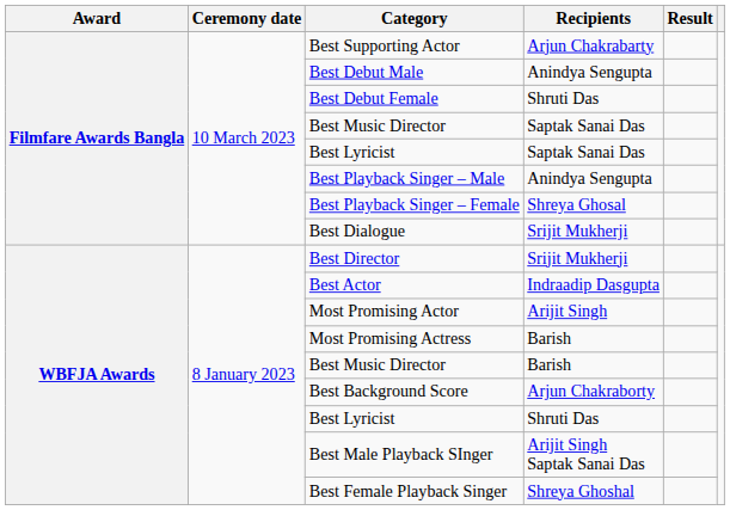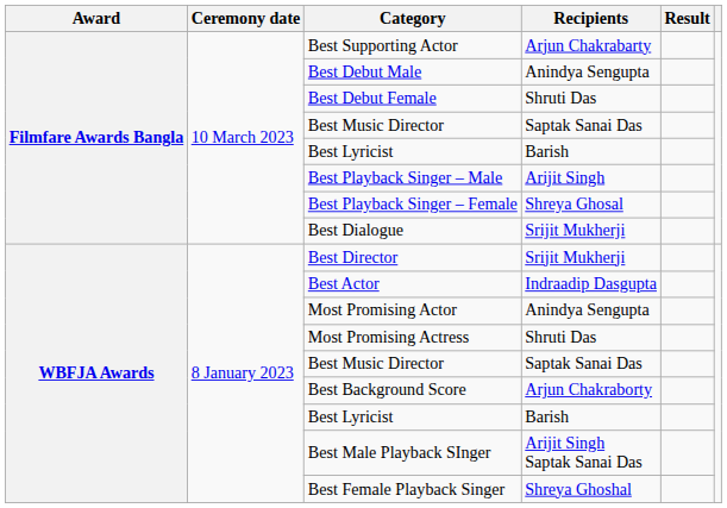Filmfare Awards Bangla / Best Lyricist | Recipients: Saptak Sanai Das -> Barish
Best Playback Singer – Male | Recipients: Anindya Sengupta -> Arijit Singh
Most Promising Actor | Recipients: Arijit Singh -> Anindya Sengupta
Most Promising Actress | Recipients: Barish -> Shruti Das
WBFJA Awards / Best Music Director | Recipients: Barish -> Saptak Sanai Das
WBFJA Awards / Best Lyricist | Recipients: Shruti Das -> Barish
